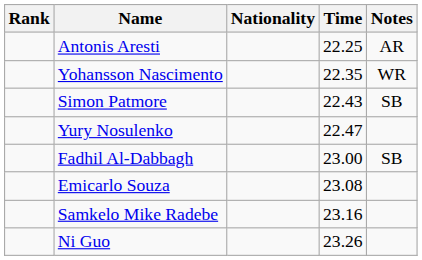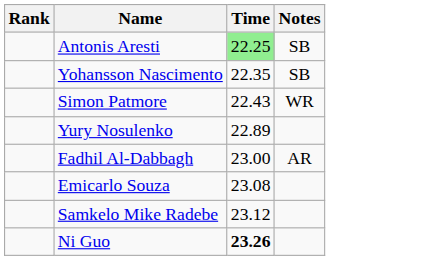- column: Nationality
Antonis Aresti | Time: no background -> lightgreen background
Antonis Aresti | Notes: AR -> SB
Yohansson Nascimento | Notes: WR -> SB
Simon Patmore | Notes: SB -> WR
Yury Nosulenko | Time: 22.47 -> 22.89
Fadhil Al-Dabbagh | Notes: SB -> AR
Samkelo Mike Radebe | Time: 23.16 -> 23.12
Ni Guo | Time: normal -> bold
